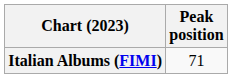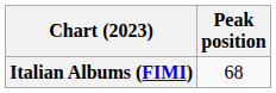Italian Albums (FIMI) | Peak position: 71 -> 68
